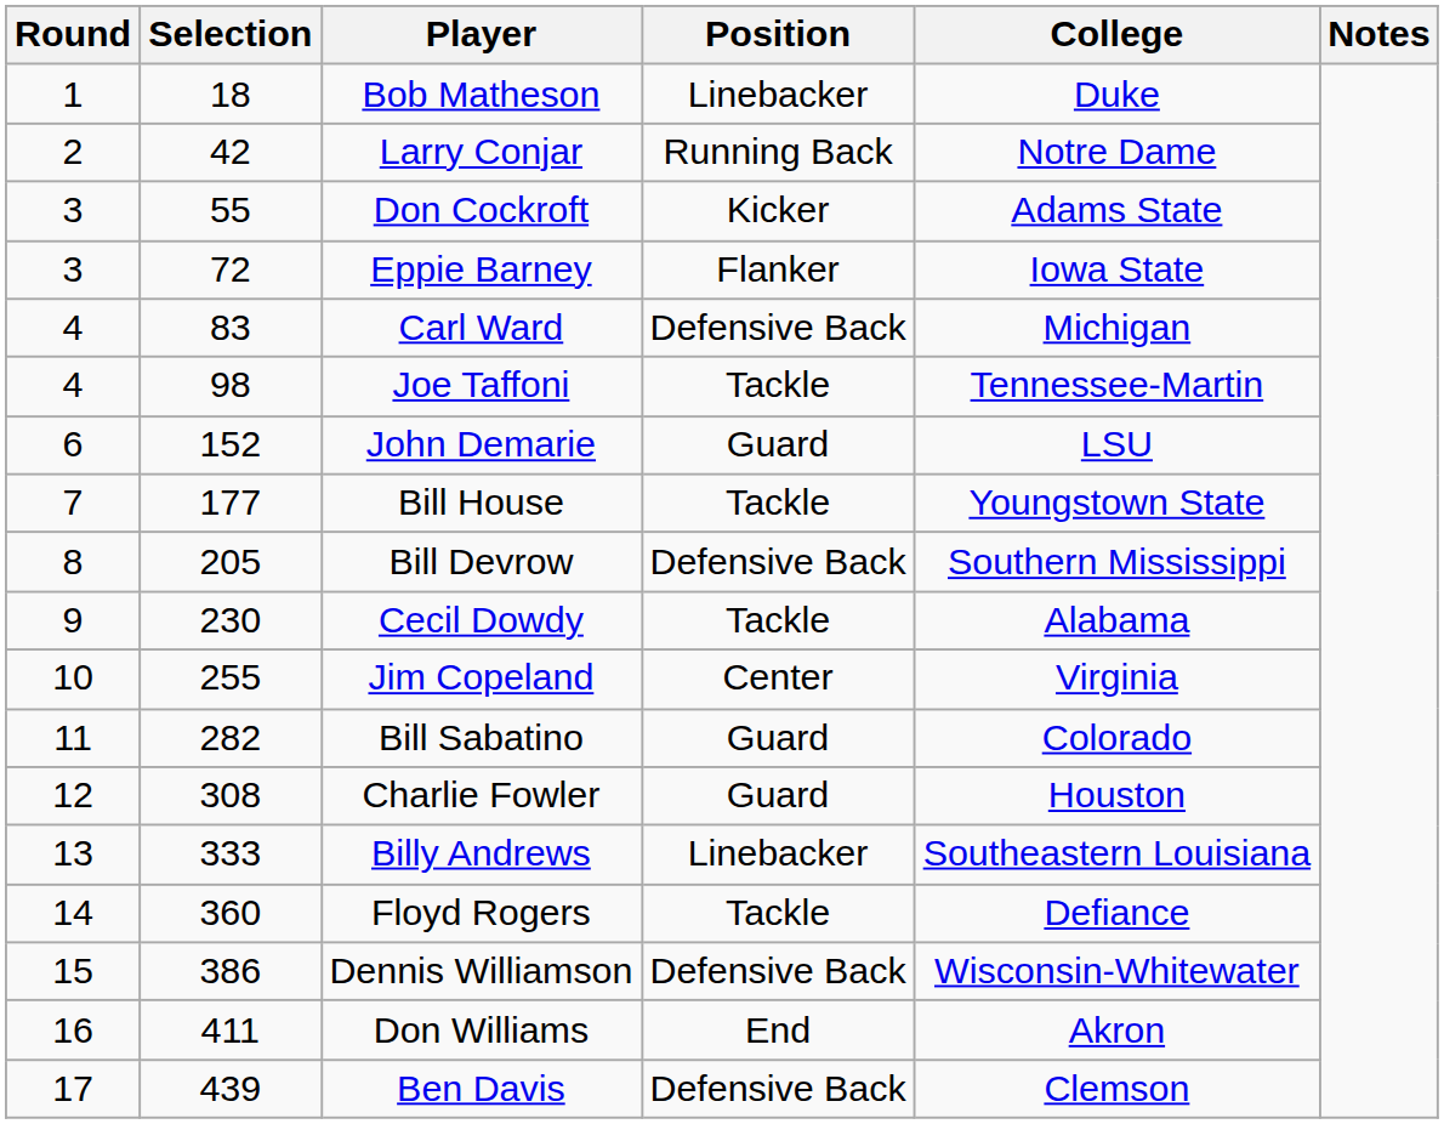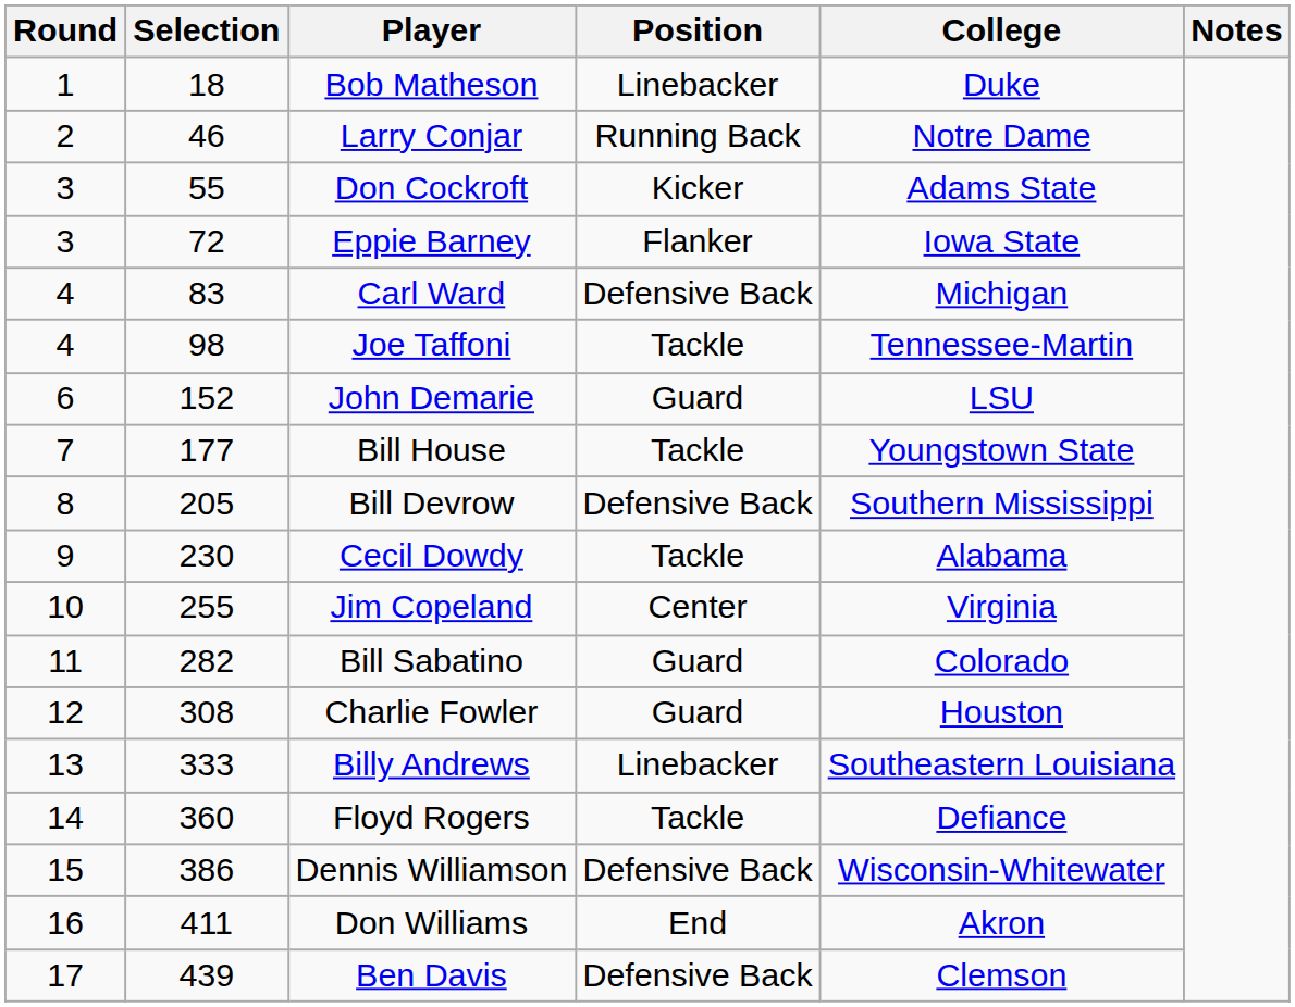Larry Conjar | Selection: 42 -> 46
